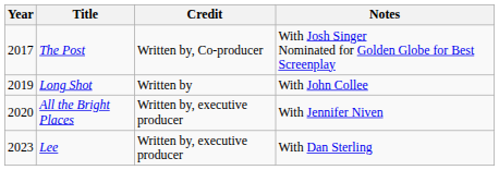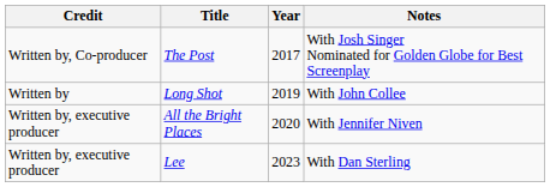columns swapped: Year <-> Credit
